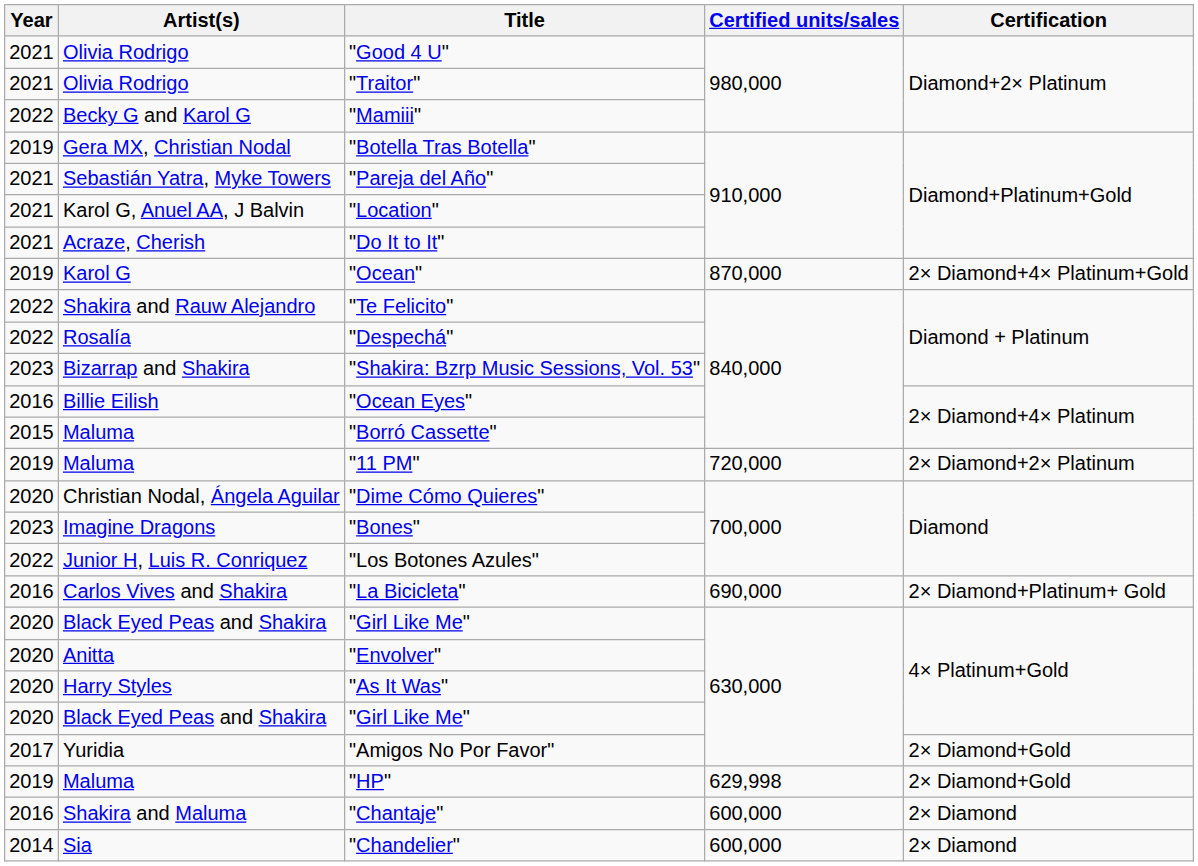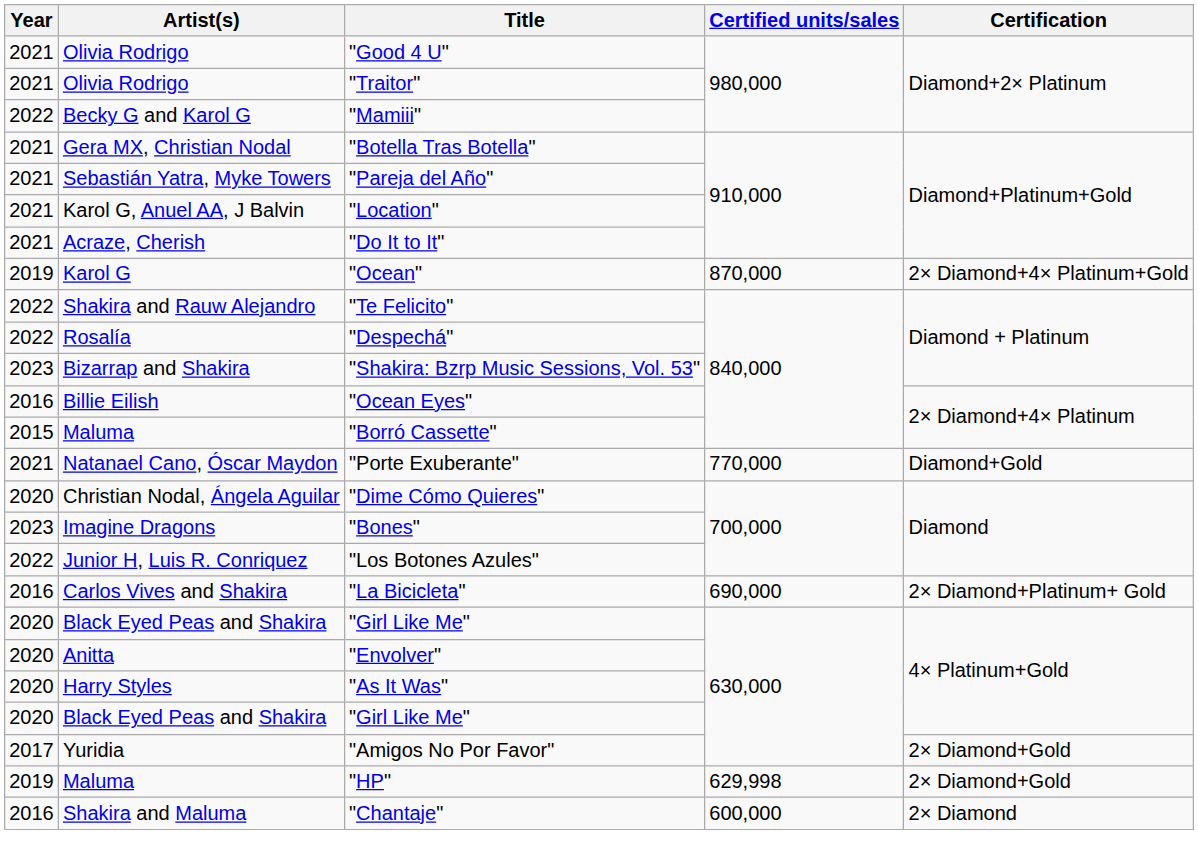"Botella Tras Botella" | Year: 2019 -> 2021
+ row: 2021 | Natanael Cano, Óscar Maydon | "Porte Exuberante" | 770,000 | Diamond+Gold
- row: 2019 | Maluma | "11 PM" | 720,000 | 2× Diamond+2× Platinum
- row: 2014 | Sia | "Chandelier" | 600,000 | 2× Diamond
